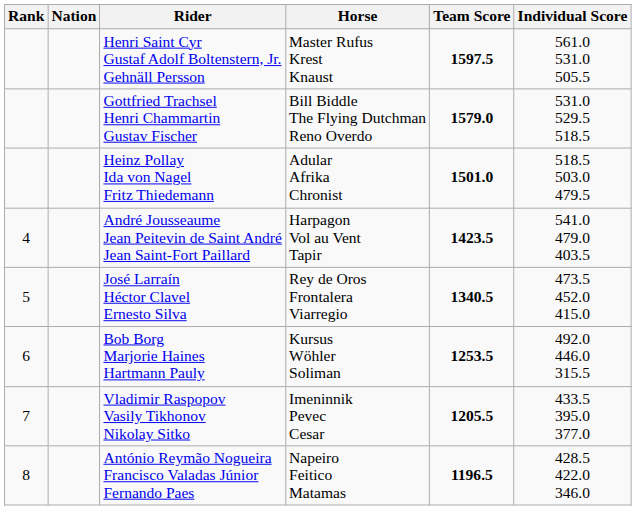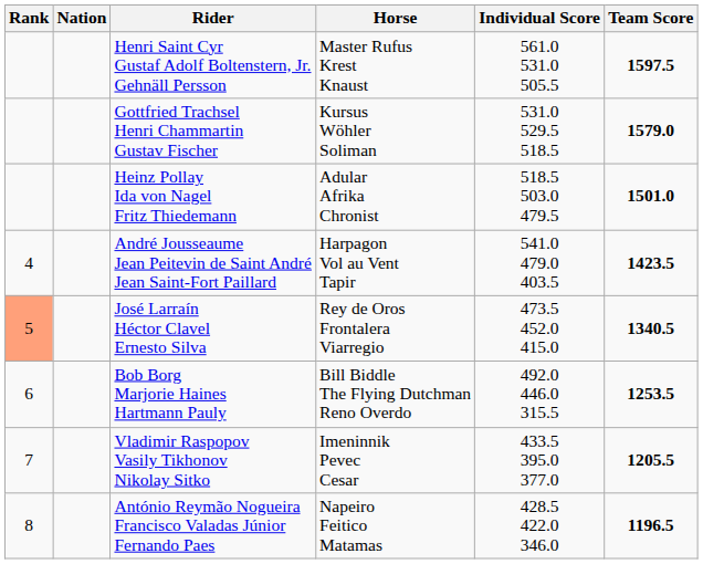columns swapped: Individual Score <-> Team Score
Gottfried Trachsel Henri Chammartin Gustav Fischer | Horse: Bill Biddle The Flying Dutchman Reno Overdo -> Kursus Wöhler Soliman
José Larraín Héctor Clavel Ernesto Silva | Rank: no background -> lightsalmon background
Bob Borg Marjorie Haines Hartmann Pauly | Horse: Kursus Wöhler Soliman -> Bill Biddle The Flying Dutchman Reno Overdo
